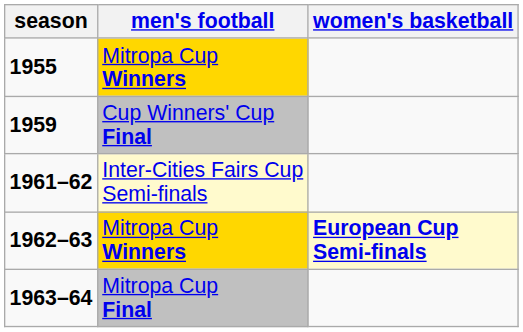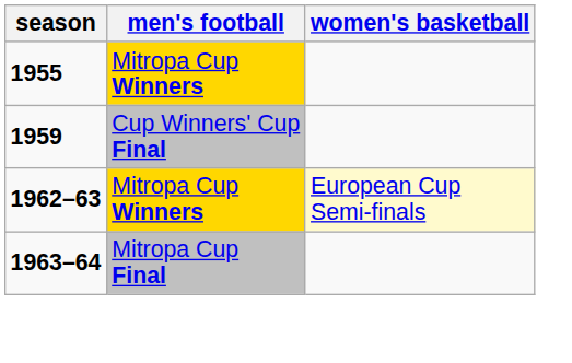- row: 1961–62 | Inter-Cities Fairs Cup Semi-finals
1962–63 | women's basketball: bold -> normal
